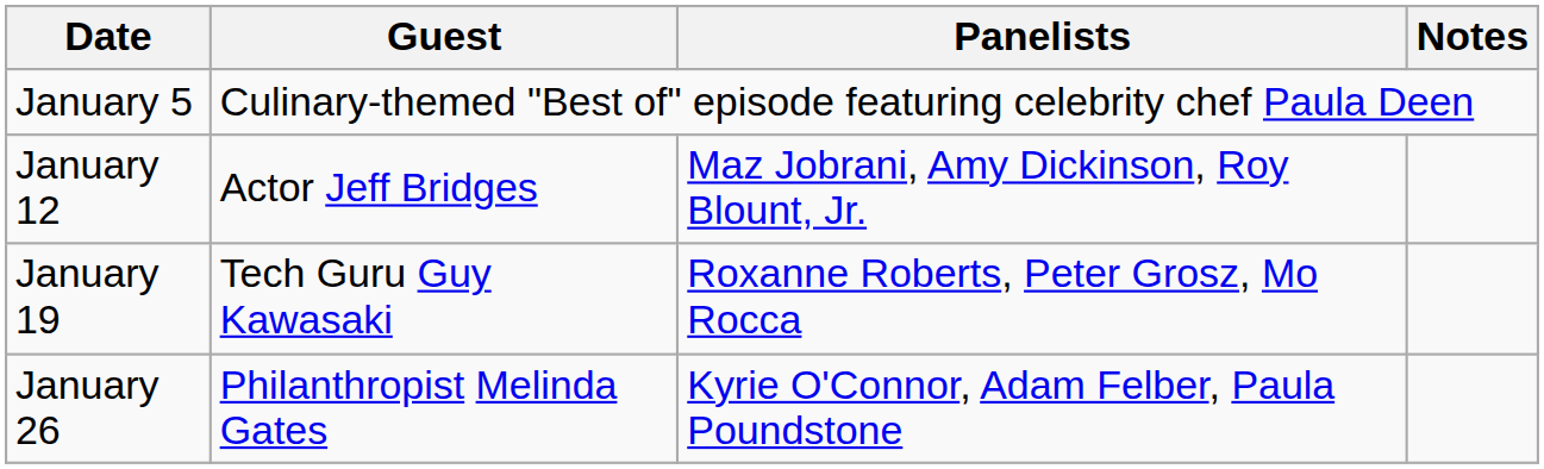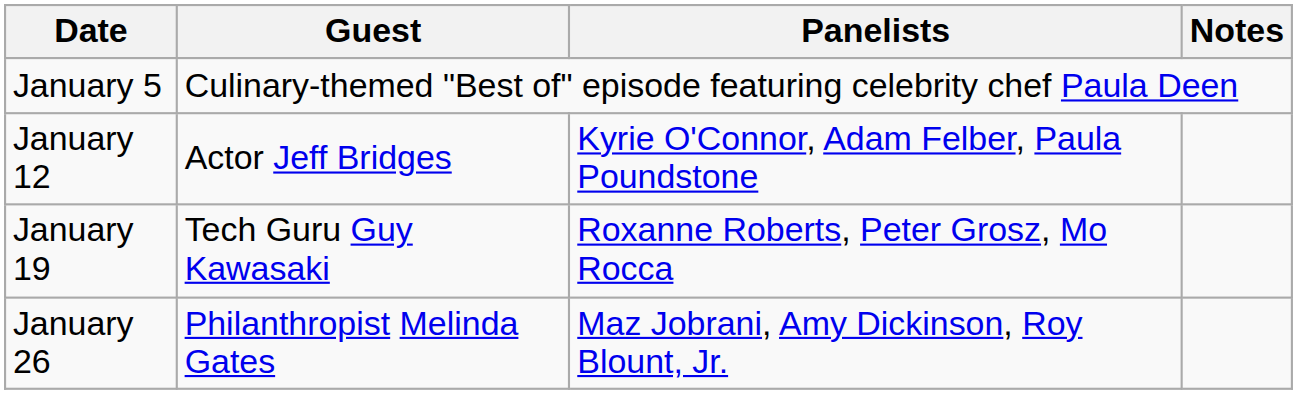January 12 | Panelists: Maz Jobrani, Amy Dickinson, Roy Blount, Jr. -> Kyrie O'Connor, Adam Felber, Paula Poundstone
January 26 | Panelists: Kyrie O'Connor, Adam Felber, Paula Poundstone -> Maz Jobrani, Amy Dickinson, Roy Blount, Jr.
